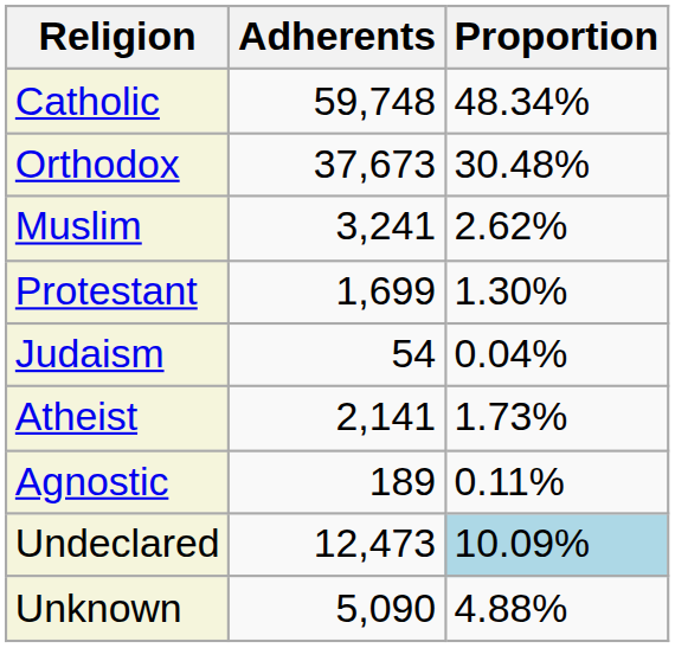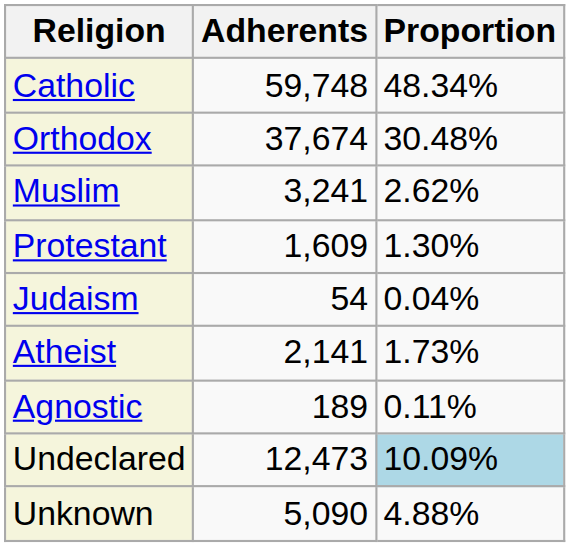Orthodox | Adherents: 37,673 -> 37,674
Protestant | Adherents: 1,699 -> 1,609
